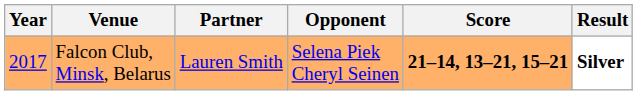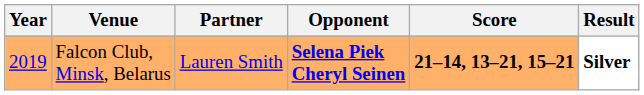Falcon Club, Minsk, Belarus | Year: 2017 -> 2019
Falcon Club, Minsk, Belarus | Opponent: normal -> bold
